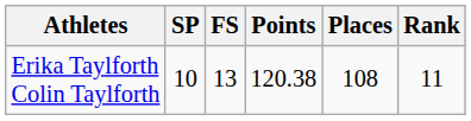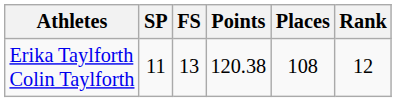Erika Taylforth Colin Taylforth | SP: 10 -> 11
Erika Taylforth Colin Taylforth | Rank: 11 -> 12
